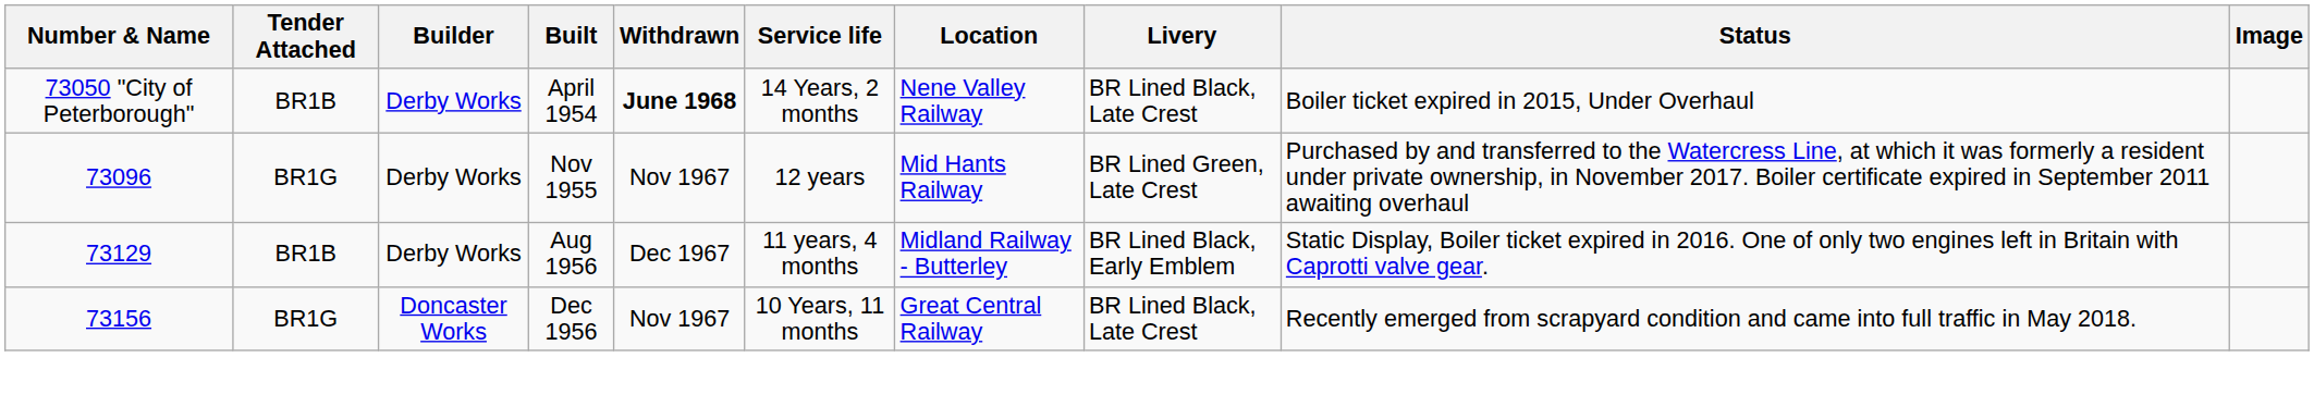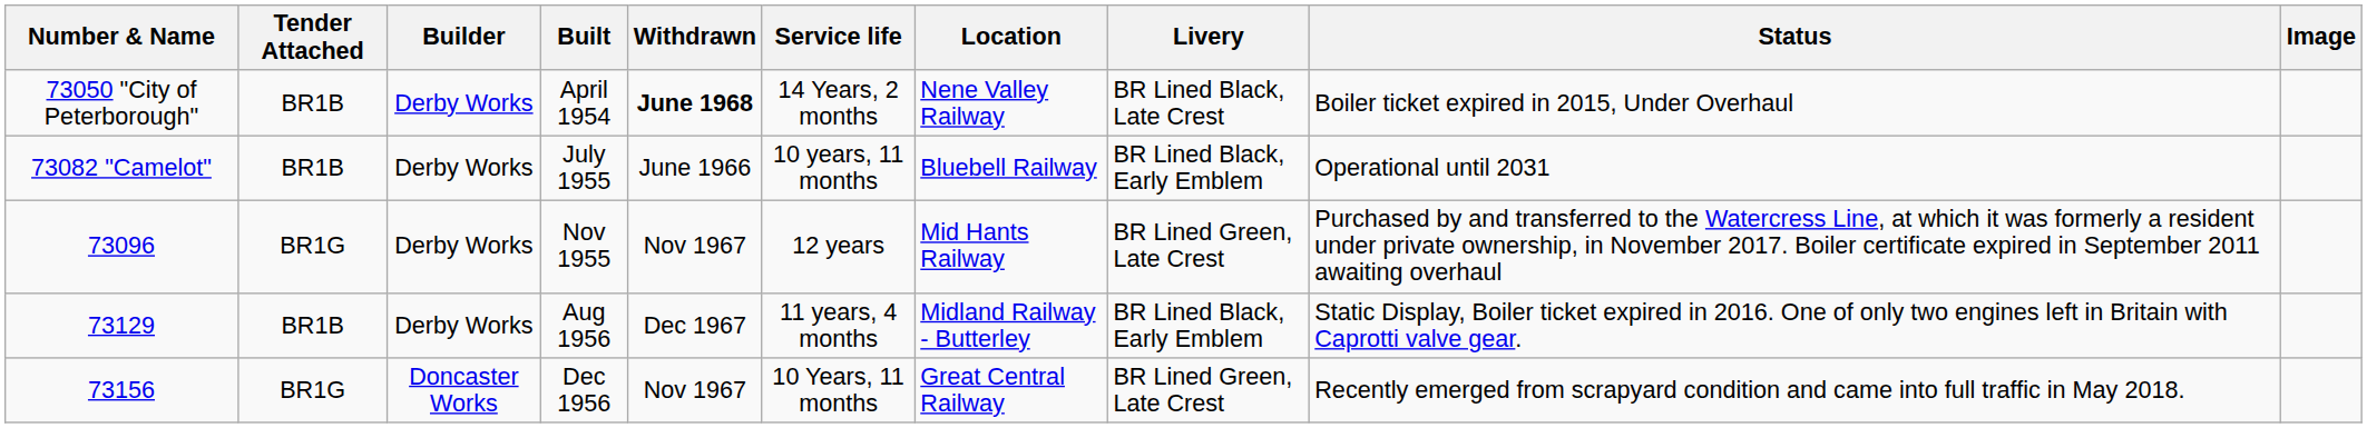+ row: 73082 "Camelot" | BR1B | Derby Works | July 1955 | June 1966 | 10 years, 11 months | Bluebell Railway | BR Lined Black, Early Emblem | Operational until 2031
Dec 1956 | Livery: BR Lined Black, Late Crest -> BR Lined Green, Late Crest
